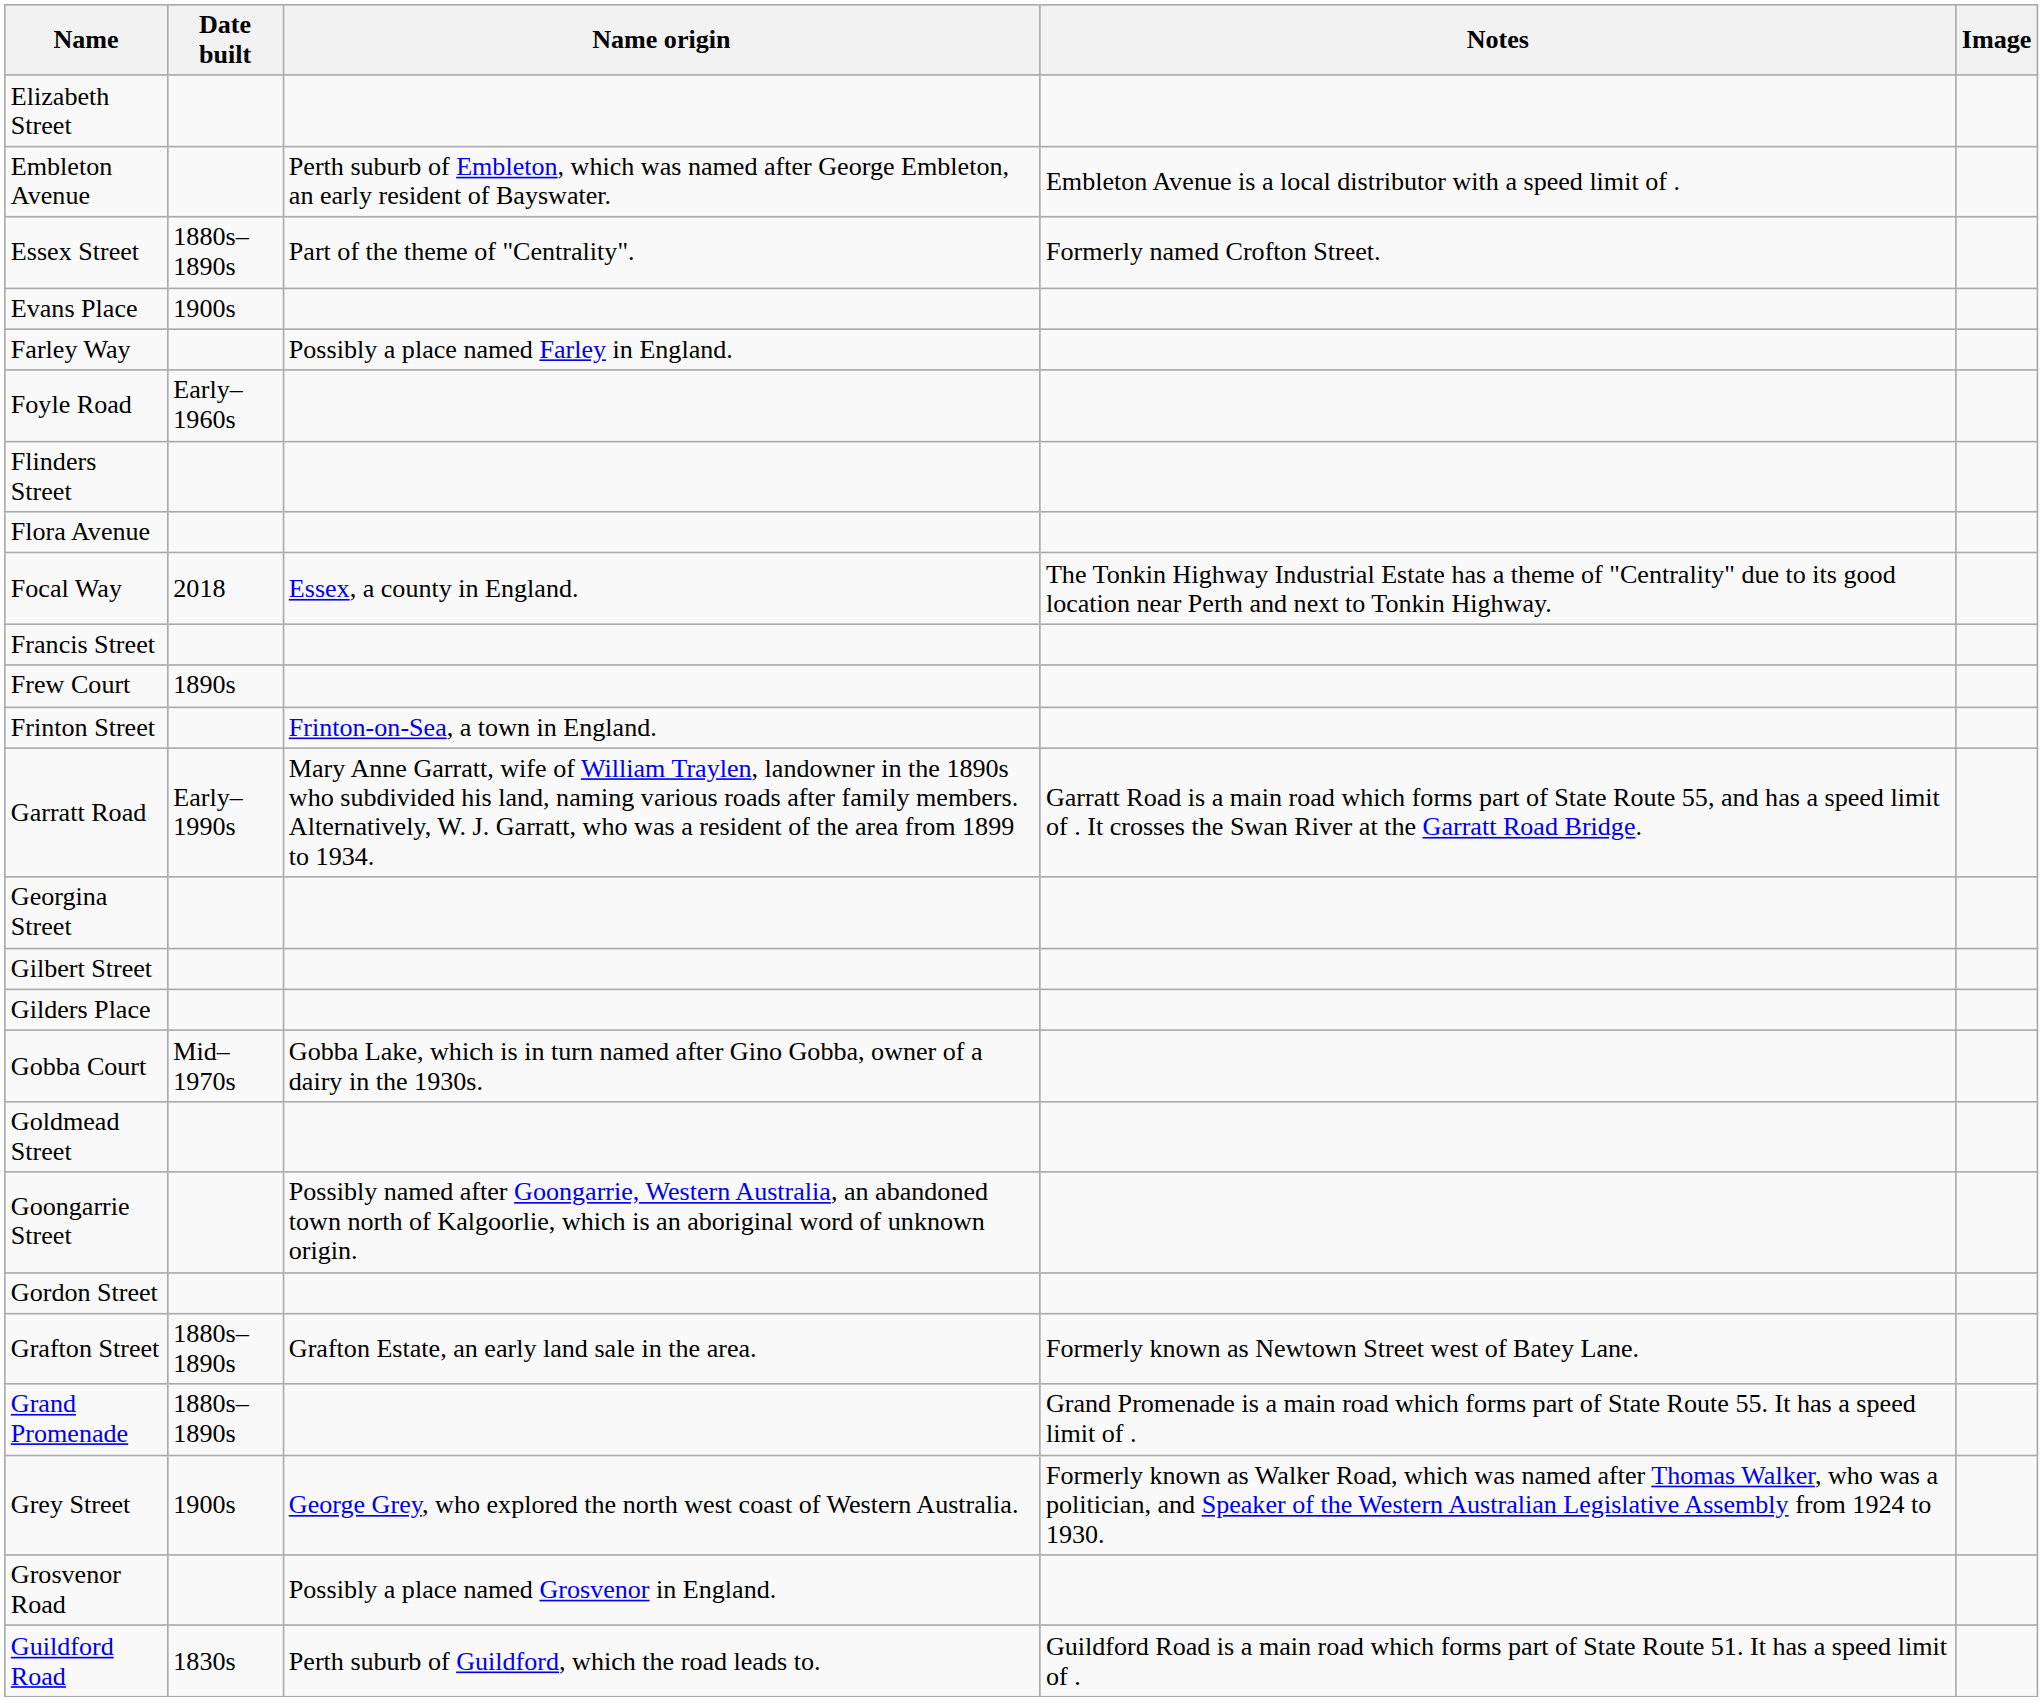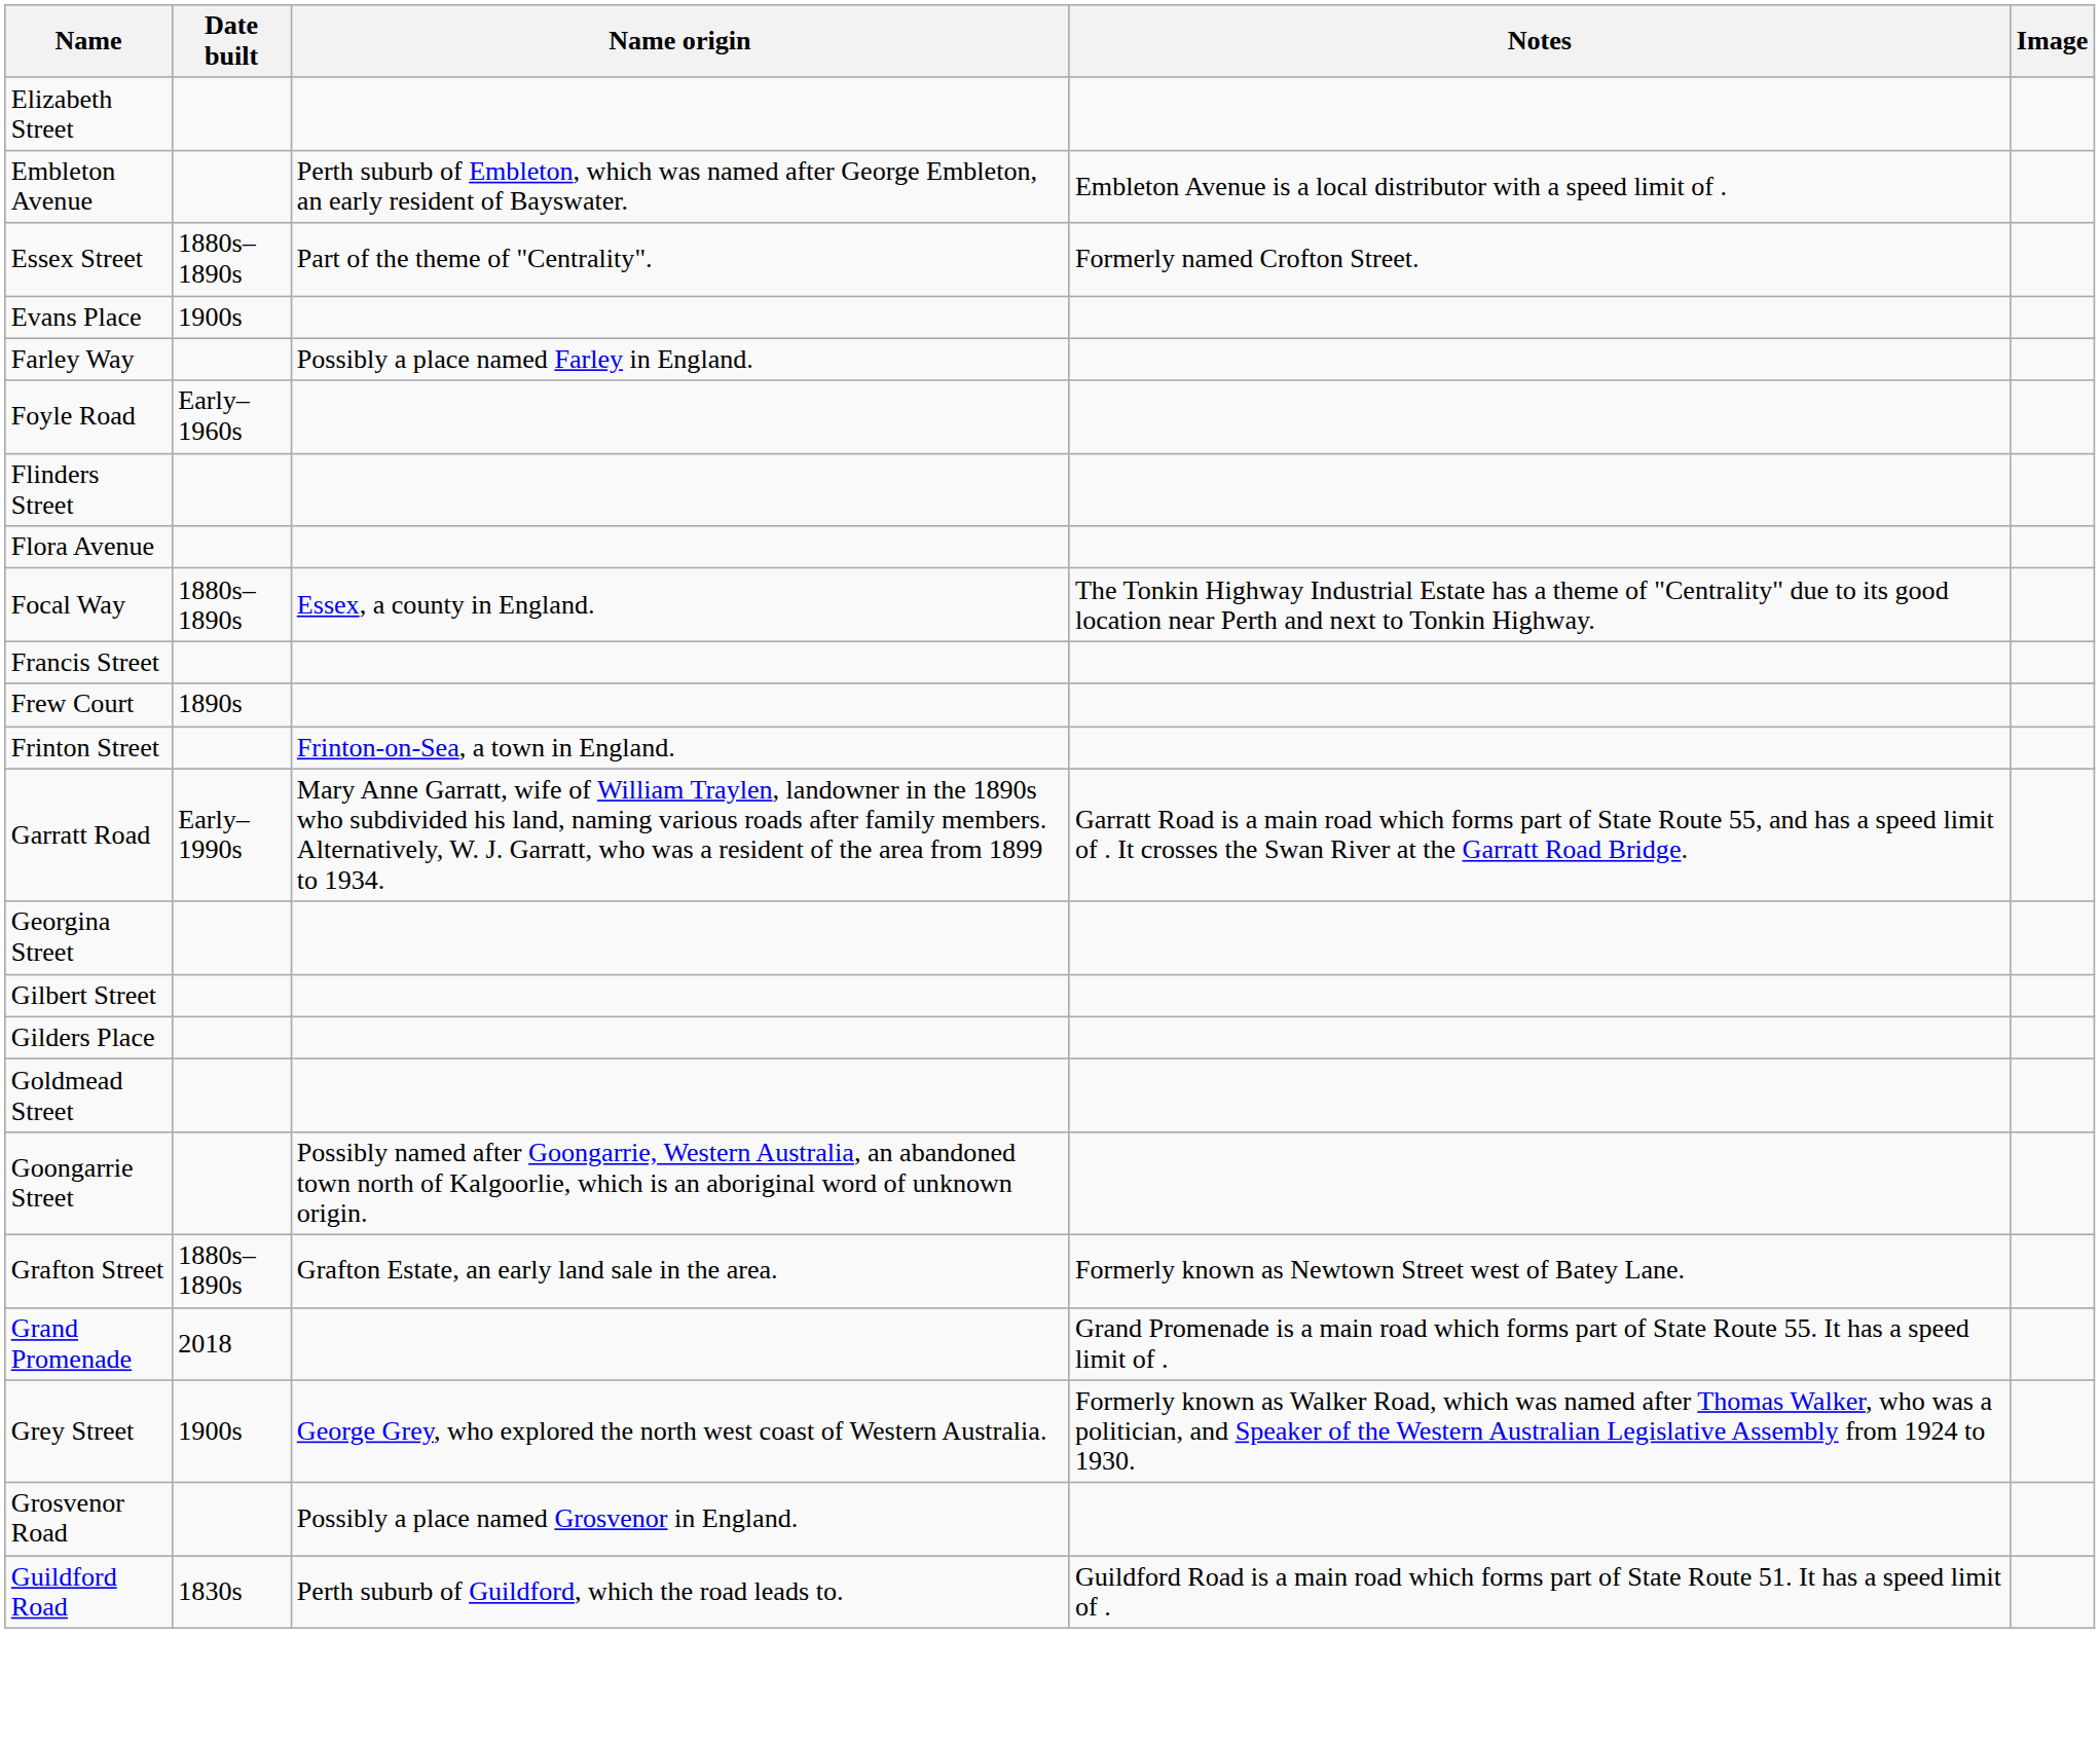Focal Way | Date built: 2018 -> 1880s–1890s
- row: Gobba Court | Mid–1970s | Gobba Lake, which is in turn named after Gino Gobba, owner of a dairy in the 1930s.
- row: Gordon Street
Grand Promenade | Date built: 1880s–1890s -> 2018
